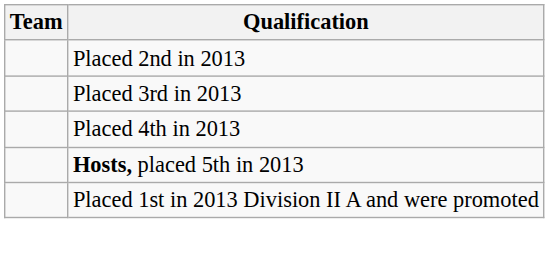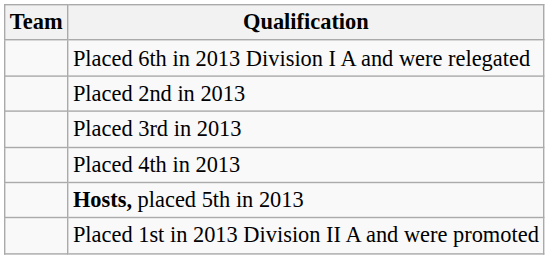+ row: Placed 6th in 2013 Division I A and were relegated
